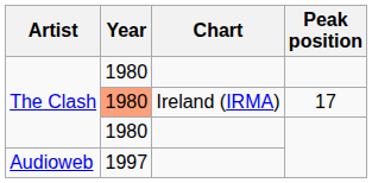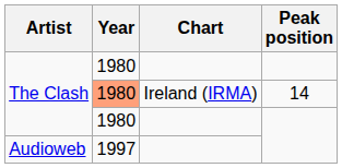The Clash / Ireland (IRMA) | Peak position: 17 -> 14
